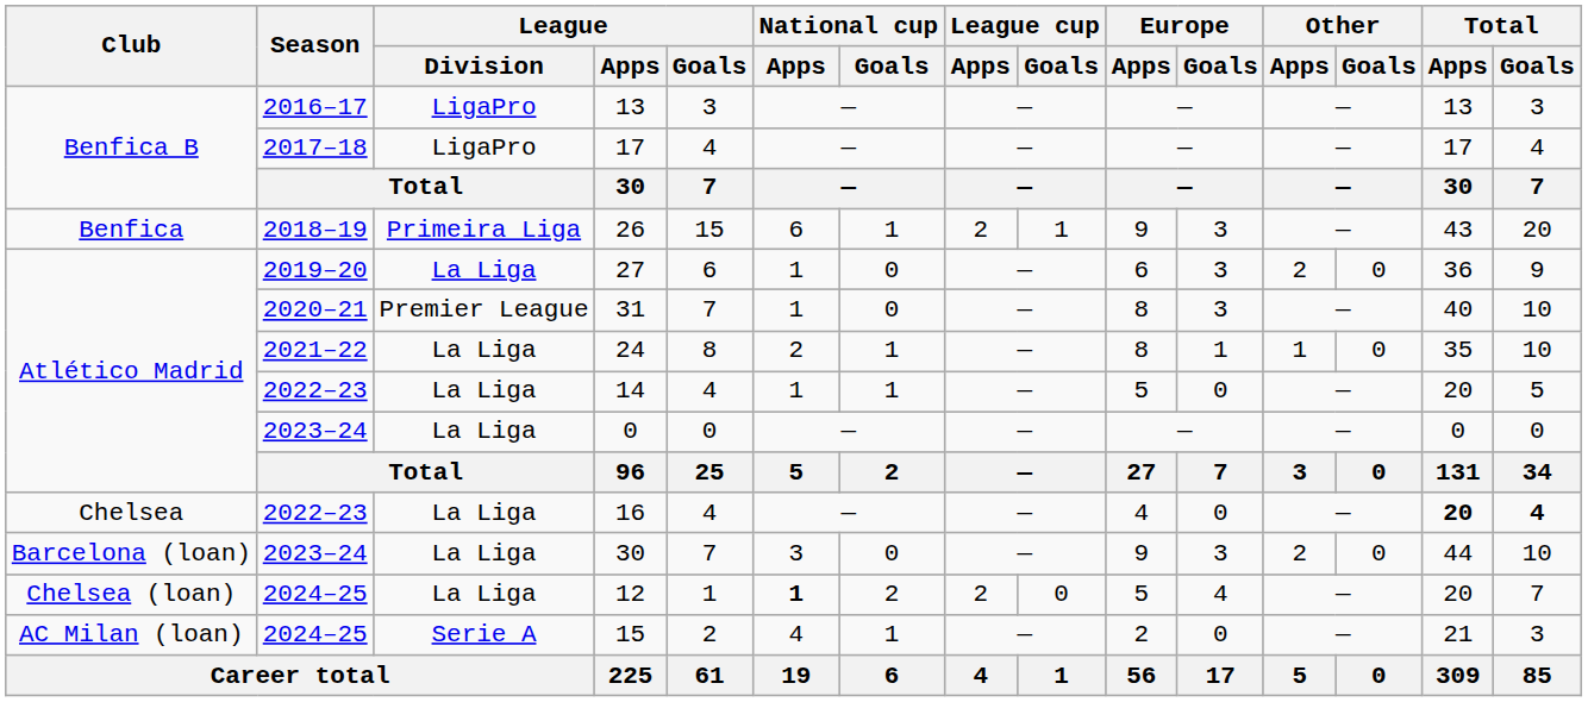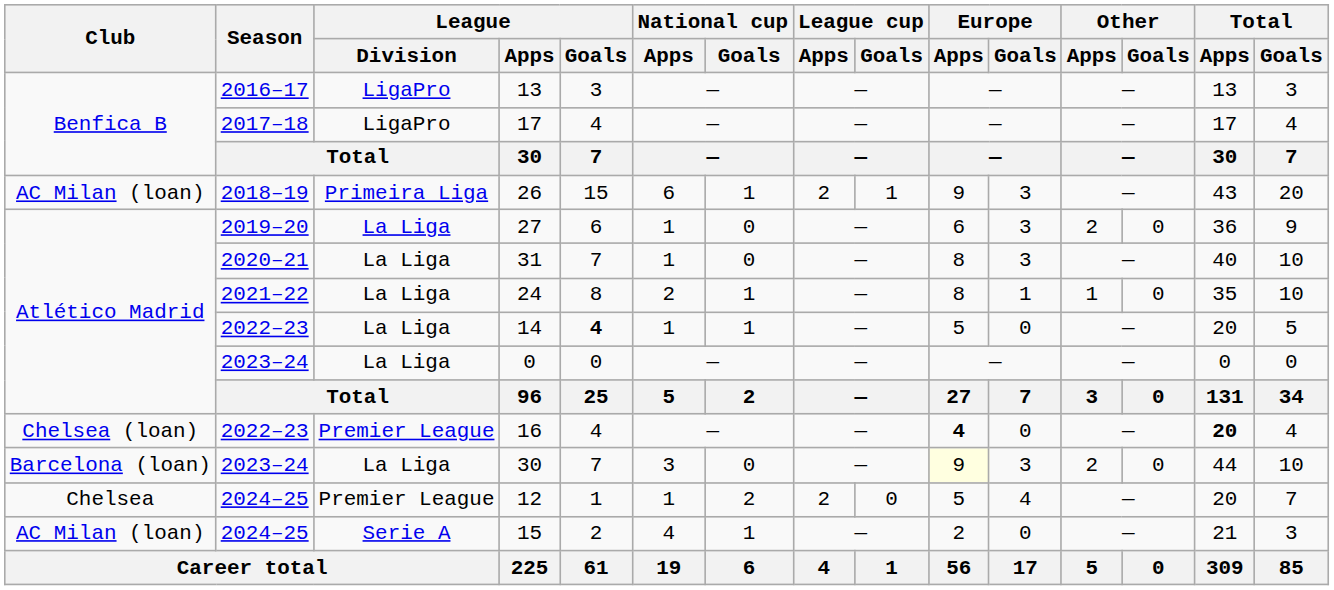26 | Club: Benfica -> AC Milan (loan)
31 | League / Division: Premier League -> La Liga
14 | League / Goals: normal -> bold
16 | Club: Chelsea -> Chelsea (loan)
16 | League / Division: La Liga -> Premier League
16 | Europe / Apps: normal -> bold
16 | Total / Goals: bold -> normal
2023–24 / 30 | Europe / Apps: no background -> lightyellow background
12 | Club: Chelsea (loan) -> Chelsea
12 | League / Division: La Liga -> Premier League
12 | National cup / Apps: bold -> normal
